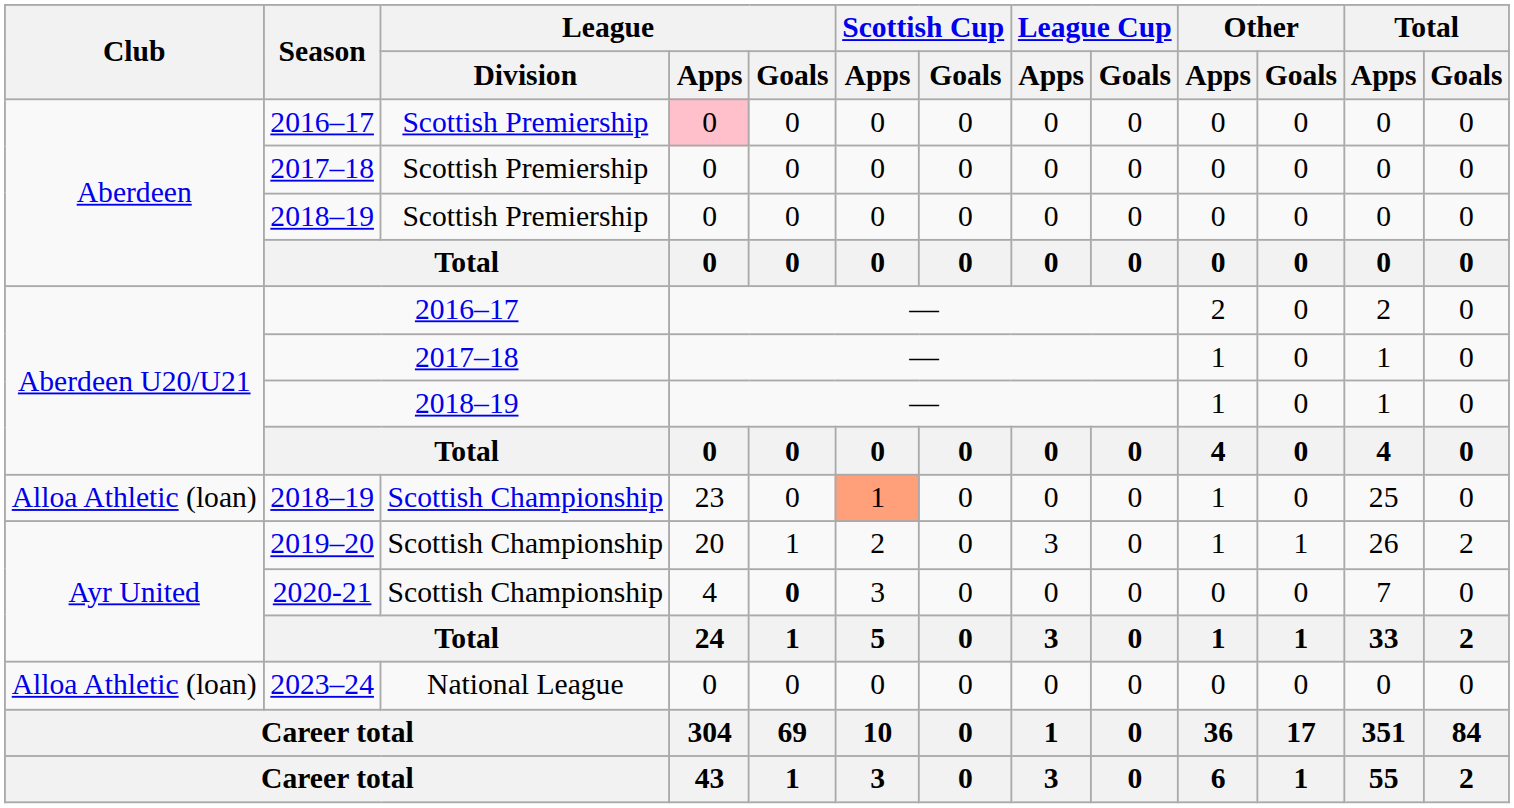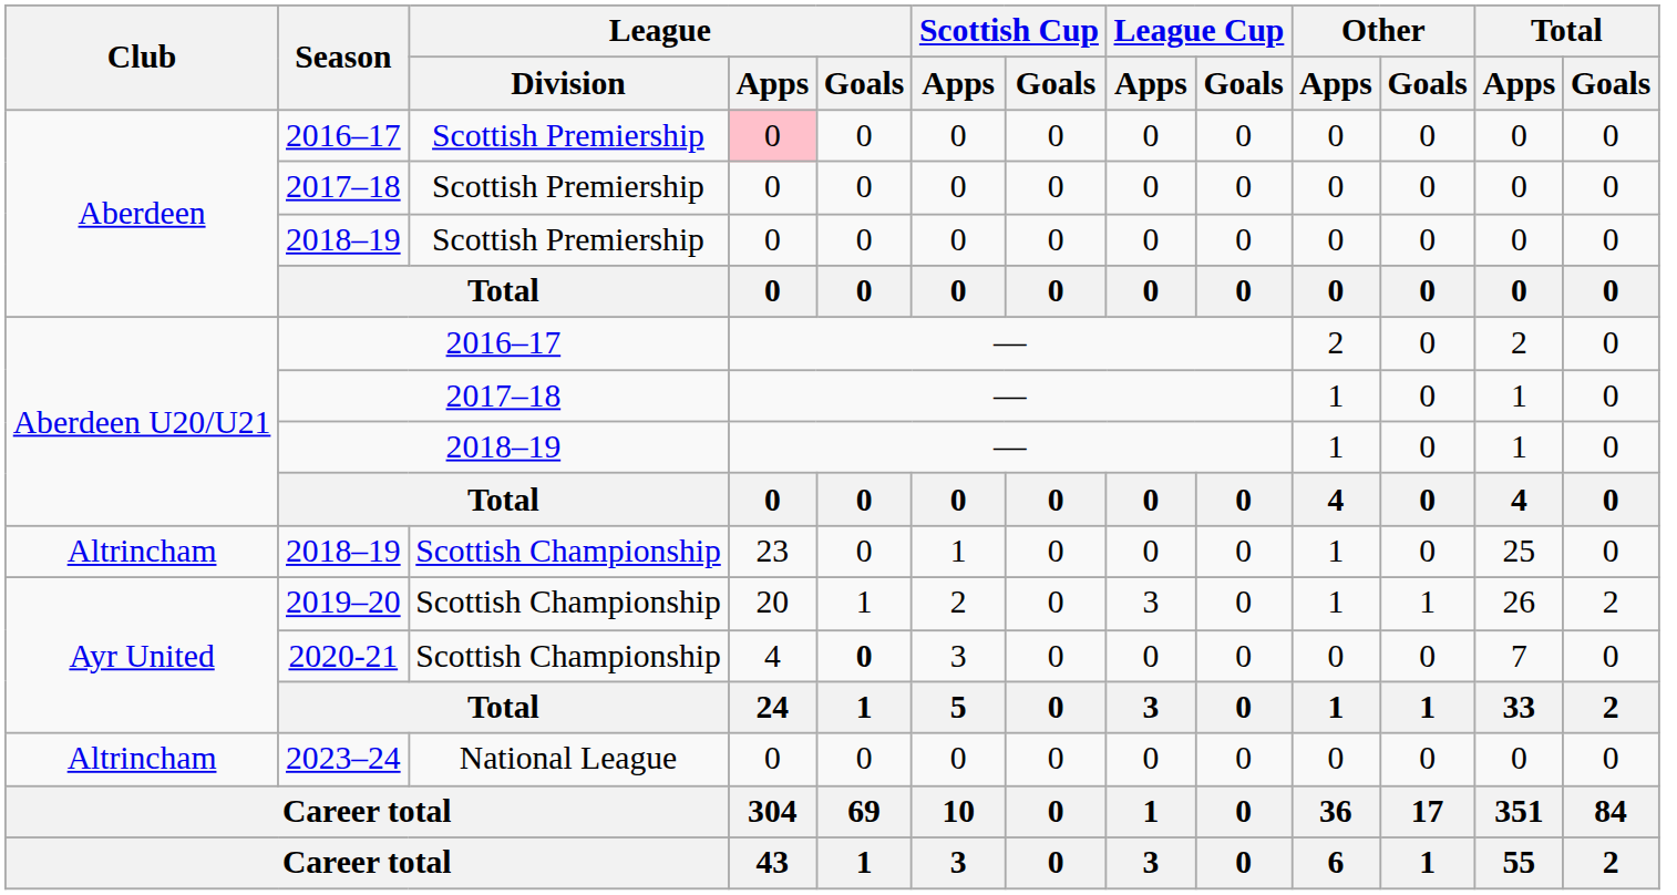2018–19 / Scottish Championship | Club: Alloa Athletic (loan) -> Altrincham
2018–19 / Scottish Championship | Scottish Cup / Apps: lightsalmon background -> no background
2023–24 | Club: Alloa Athletic (loan) -> Altrincham
